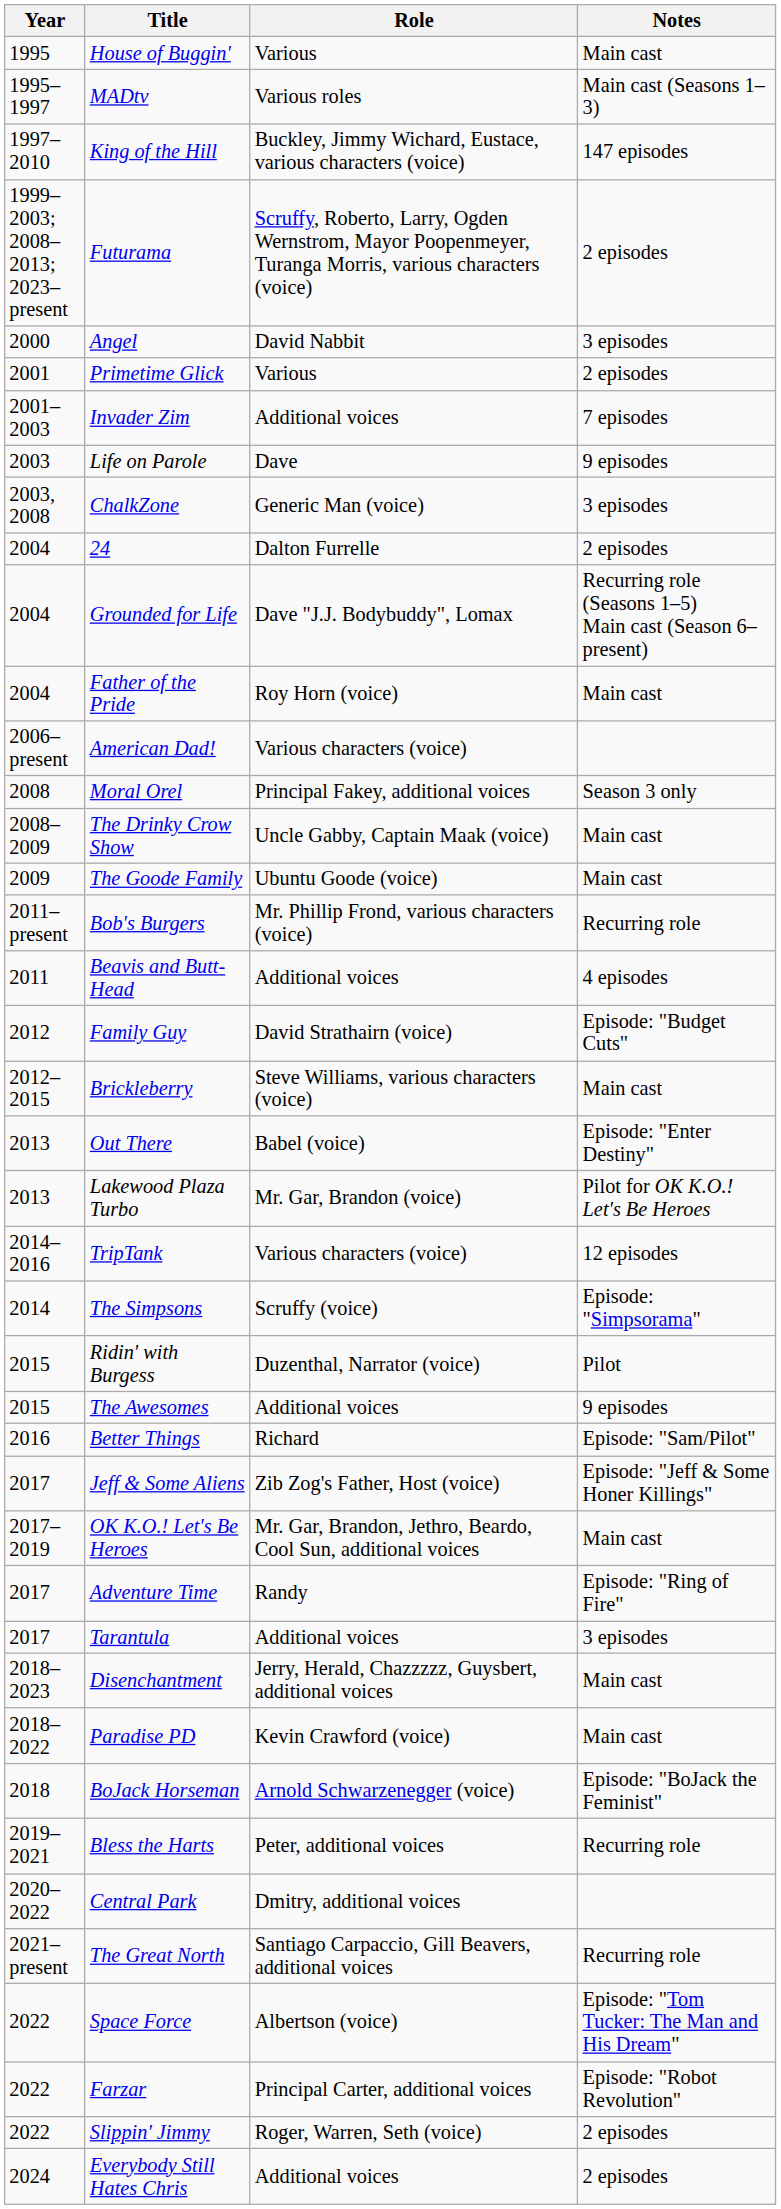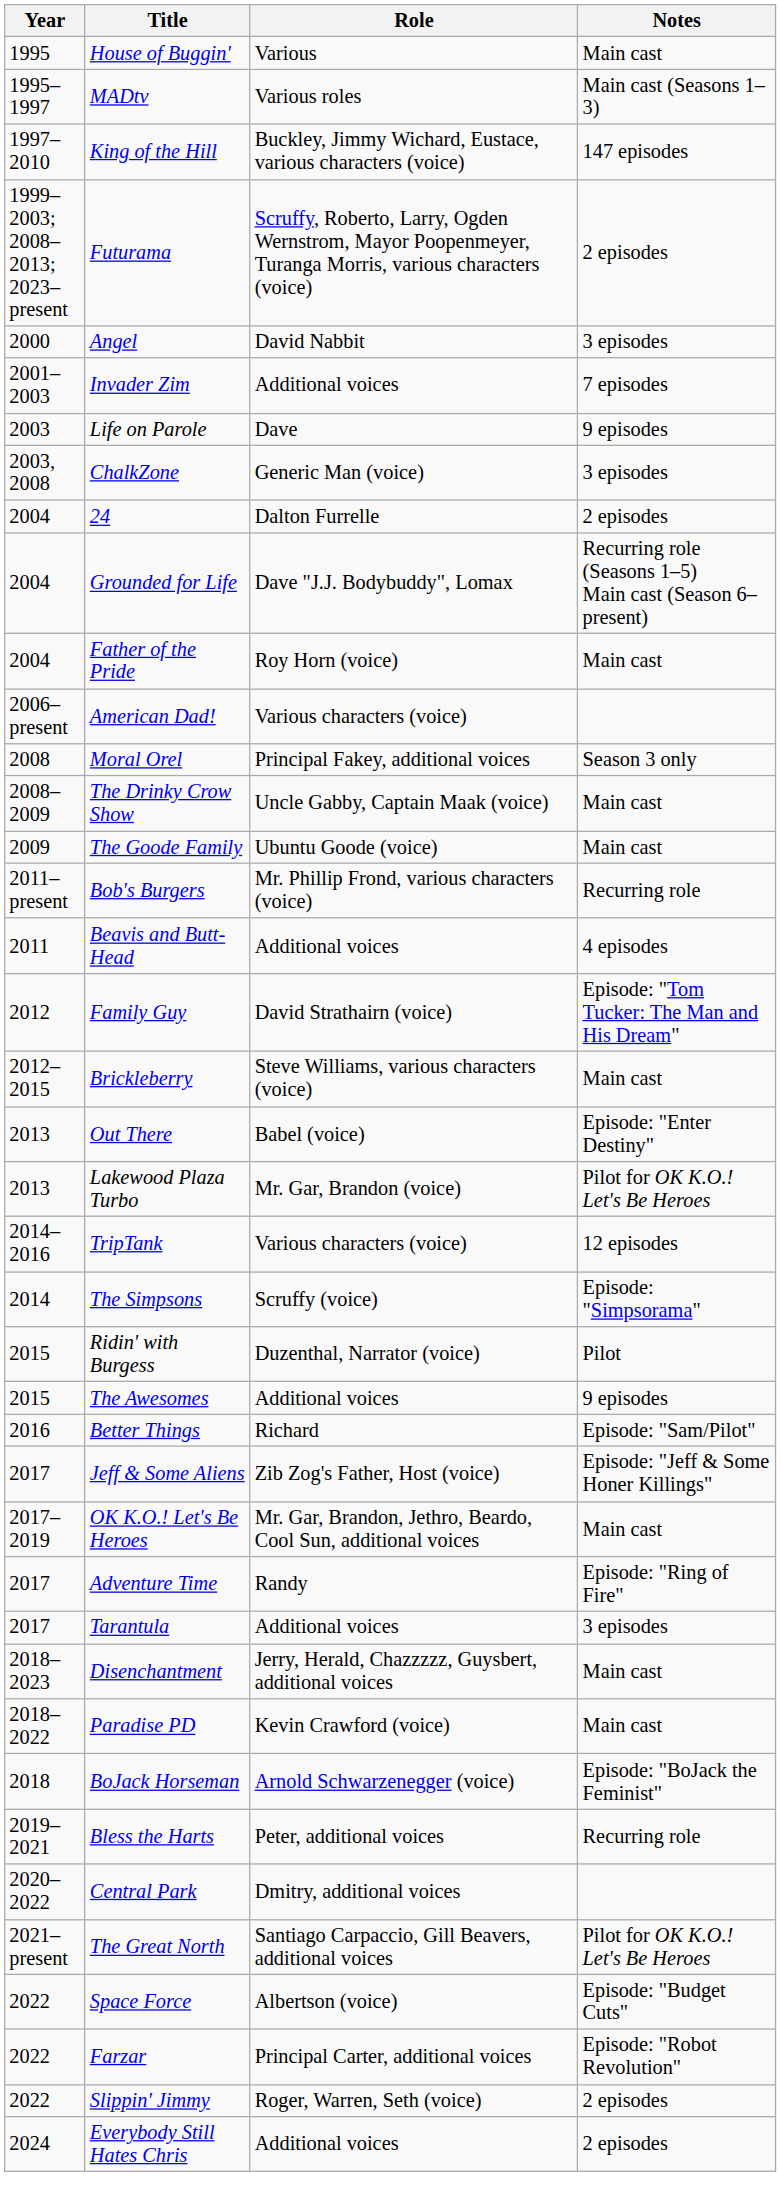- row: 2001 | Primetime Glick | Various | 2 episodes
Family Guy | Notes: Episode: "Budget Cuts" -> Episode: "Tom Tucker: The Man and His Dream"
The Great North | Notes: Recurring role -> Pilot for OK K.O.! Let's Be Heroes
Space Force | Notes: Episode: "Tom Tucker: The Man and His Dream" -> Episode: "Budget Cuts"
